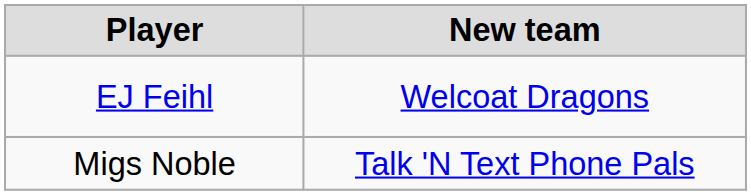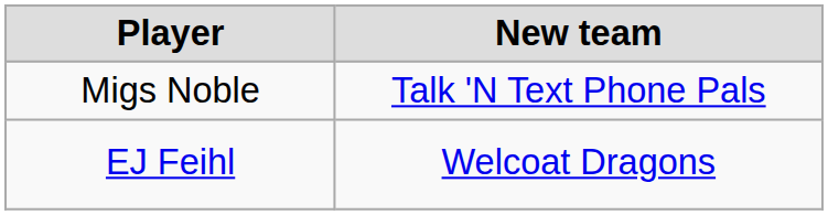rows swapped: EJ Feihl <-> Migs Noble
